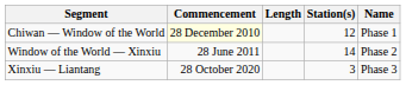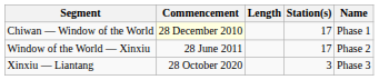Chiwan — Window of the World | Station(s): 12 -> 17
Window of the World — Xinxiu | Station(s): 14 -> 17
